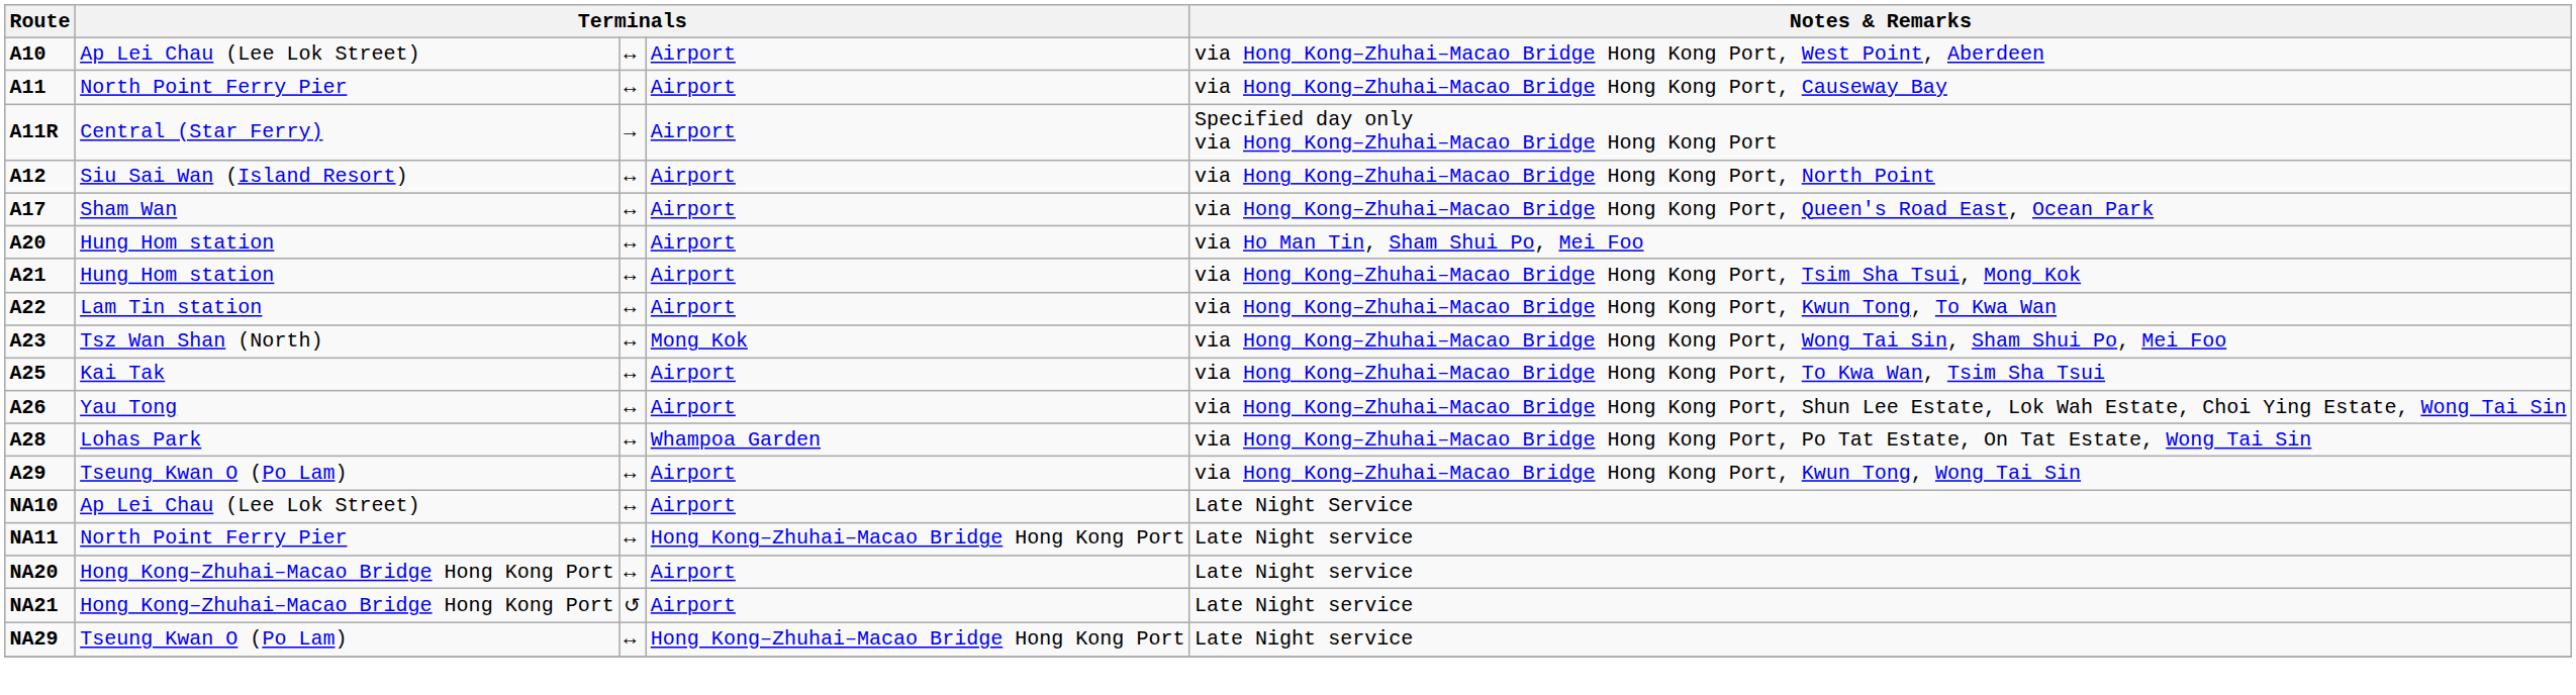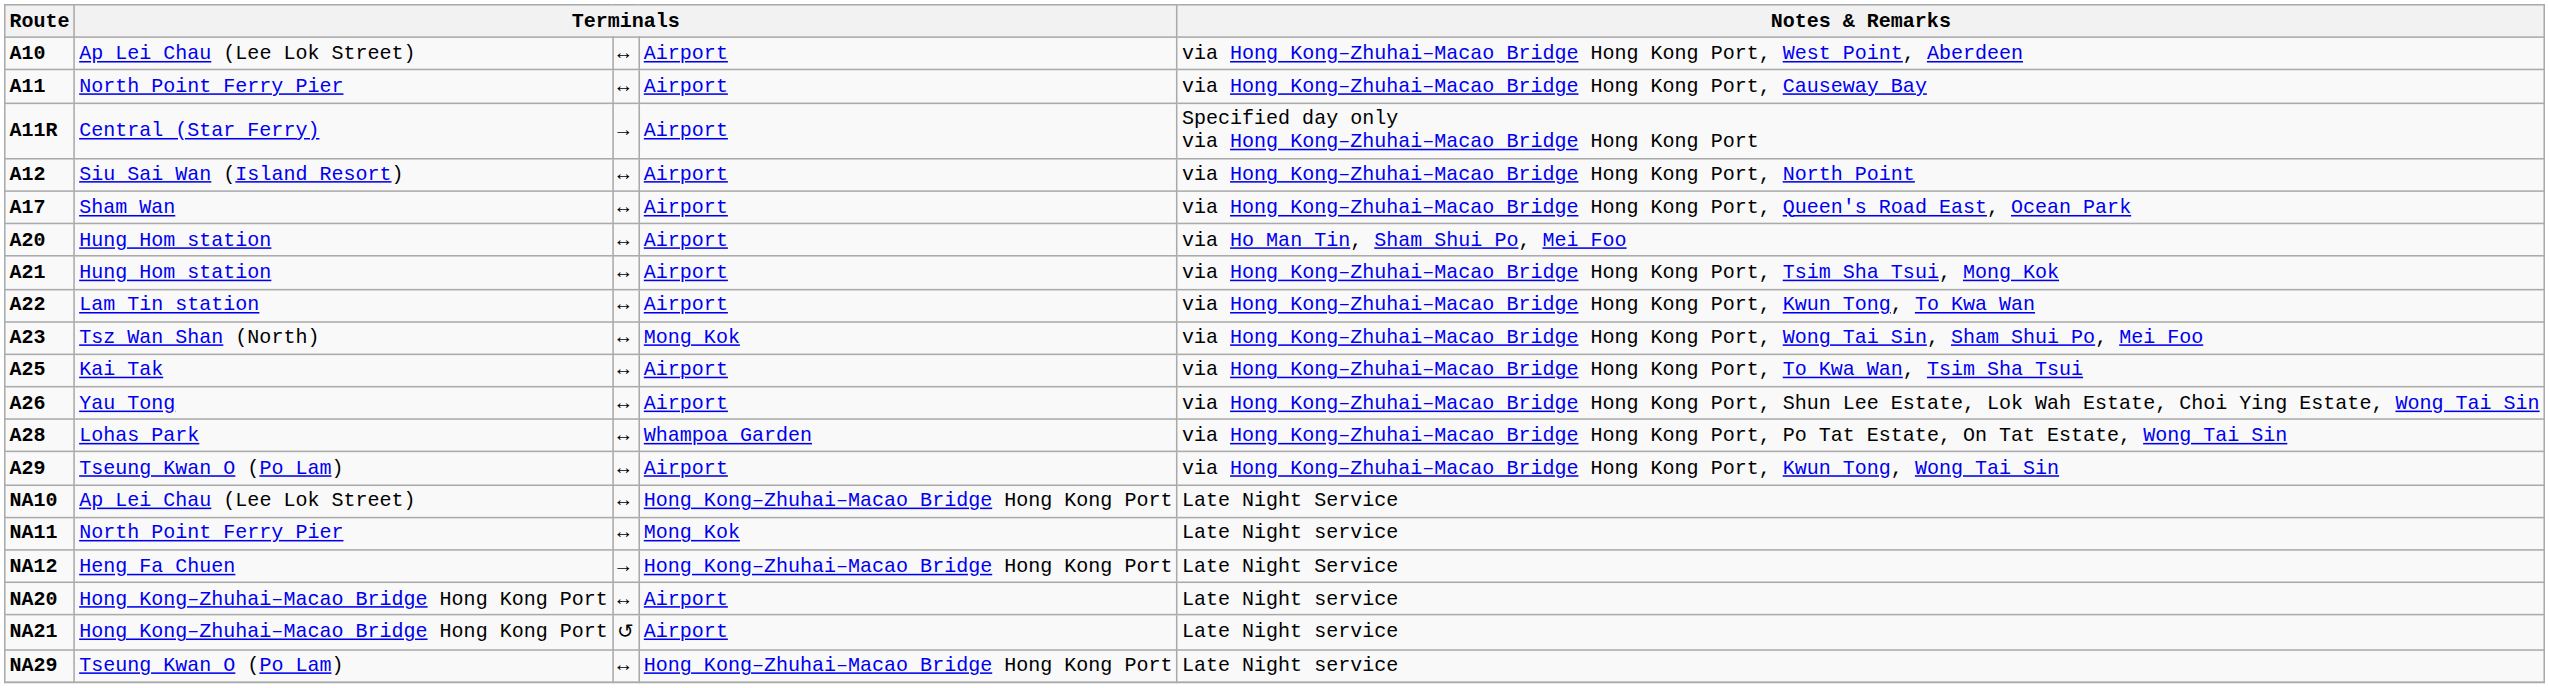NA10 | column 4: Airport -> Hong Kong–Zhuhai–Macao Bridge Hong Kong Port
NA11 | column 4: Hong Kong–Zhuhai–Macao Bridge Hong Kong Port -> Mong Kok
+ row: NA12 | Heng Fa Chuen | → | Hong Kong–Zhuhai–Macao Bridge Hong Kong Port | Late Night Service
